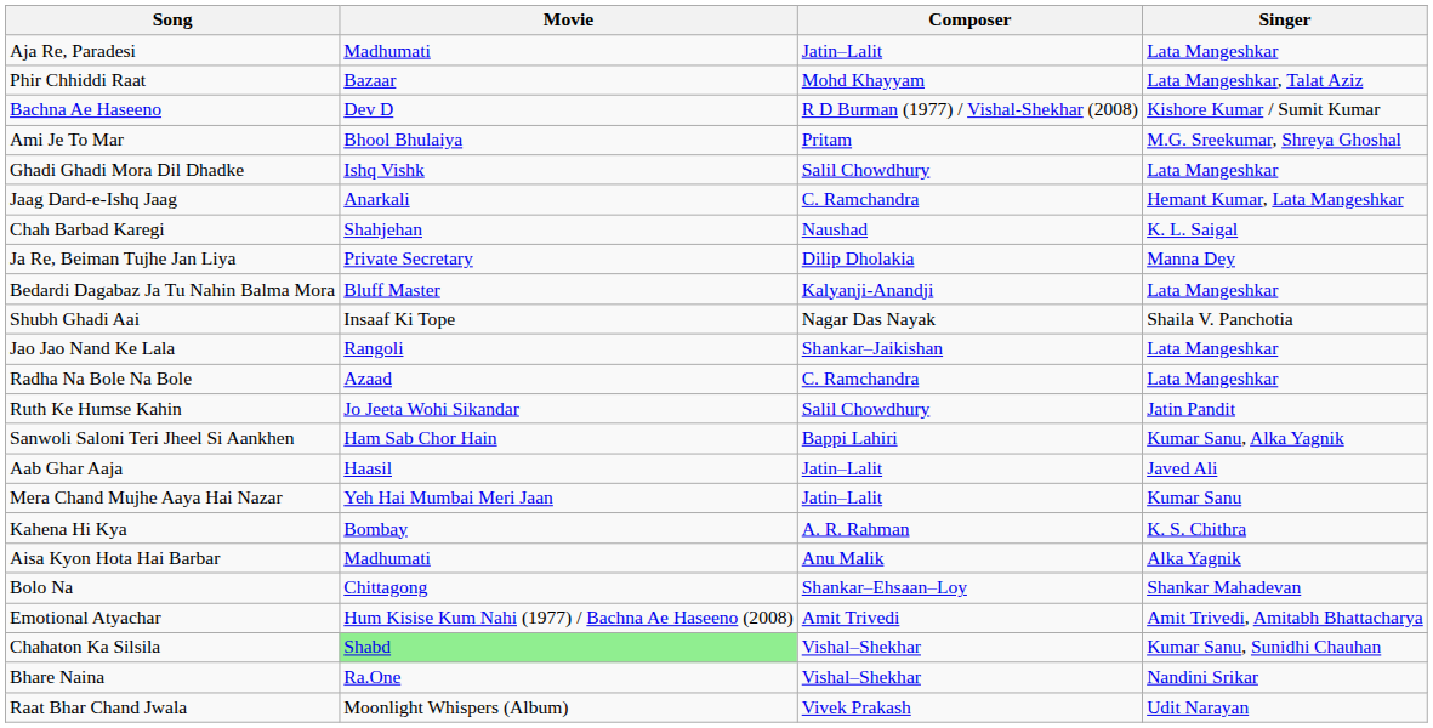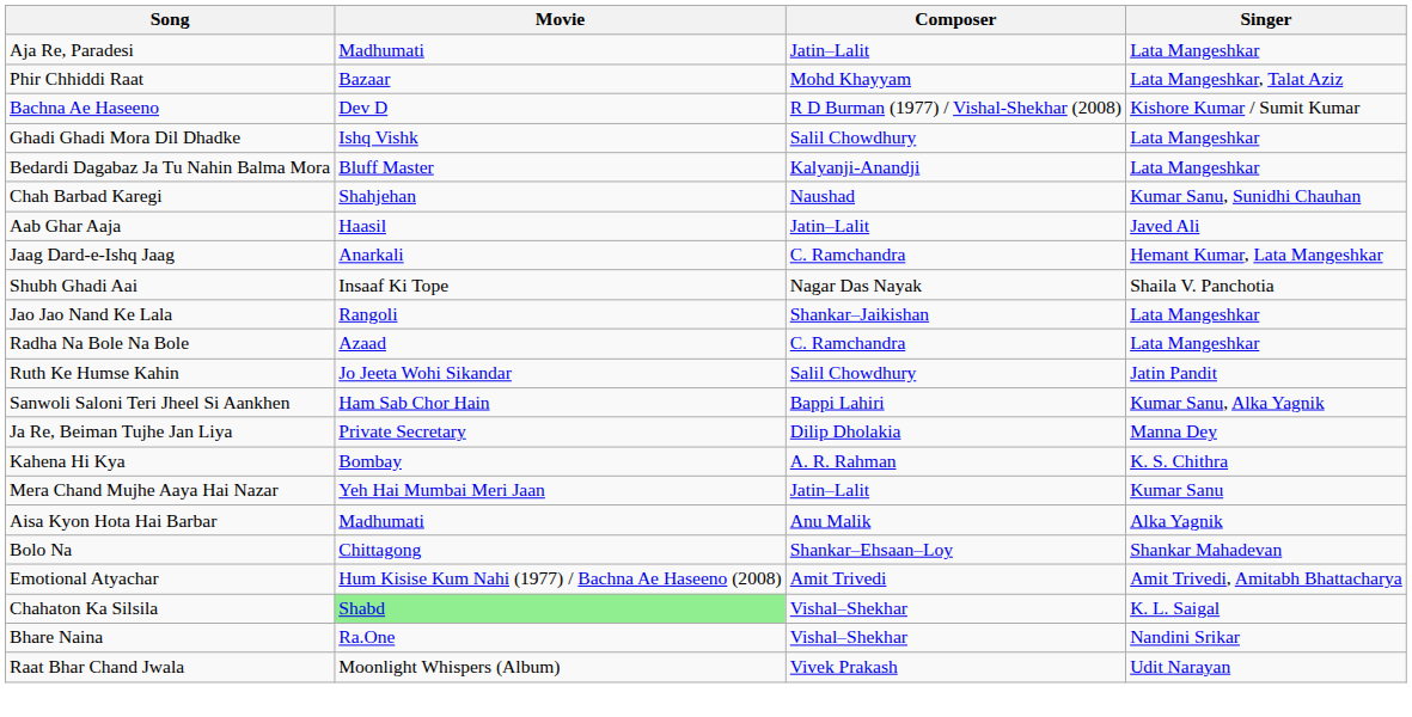- row: Ami Je To Mar | Bhool Bhulaiya | Pritam | M.G. Sreekumar, Shreya Ghoshal
rows swapped: Bedardi Dagabaz Ja Tu Nahin Balma Mora <-> Jaag Dard-e-Ishq Jaag
Chah Barbad Karegi | Singer: K. L. Saigal -> Kumar Sanu, Sunidhi Chauhan
rows swapped: Ja Re, Beiman Tujhe Jan Liya <-> Aab Ghar Aaja
rows swapped: Mera Chand Mujhe Aaya Hai Nazar <-> Kahena Hi Kya
Chahaton Ka Silsila | Singer: Kumar Sanu, Sunidhi Chauhan -> K. L. Saigal
